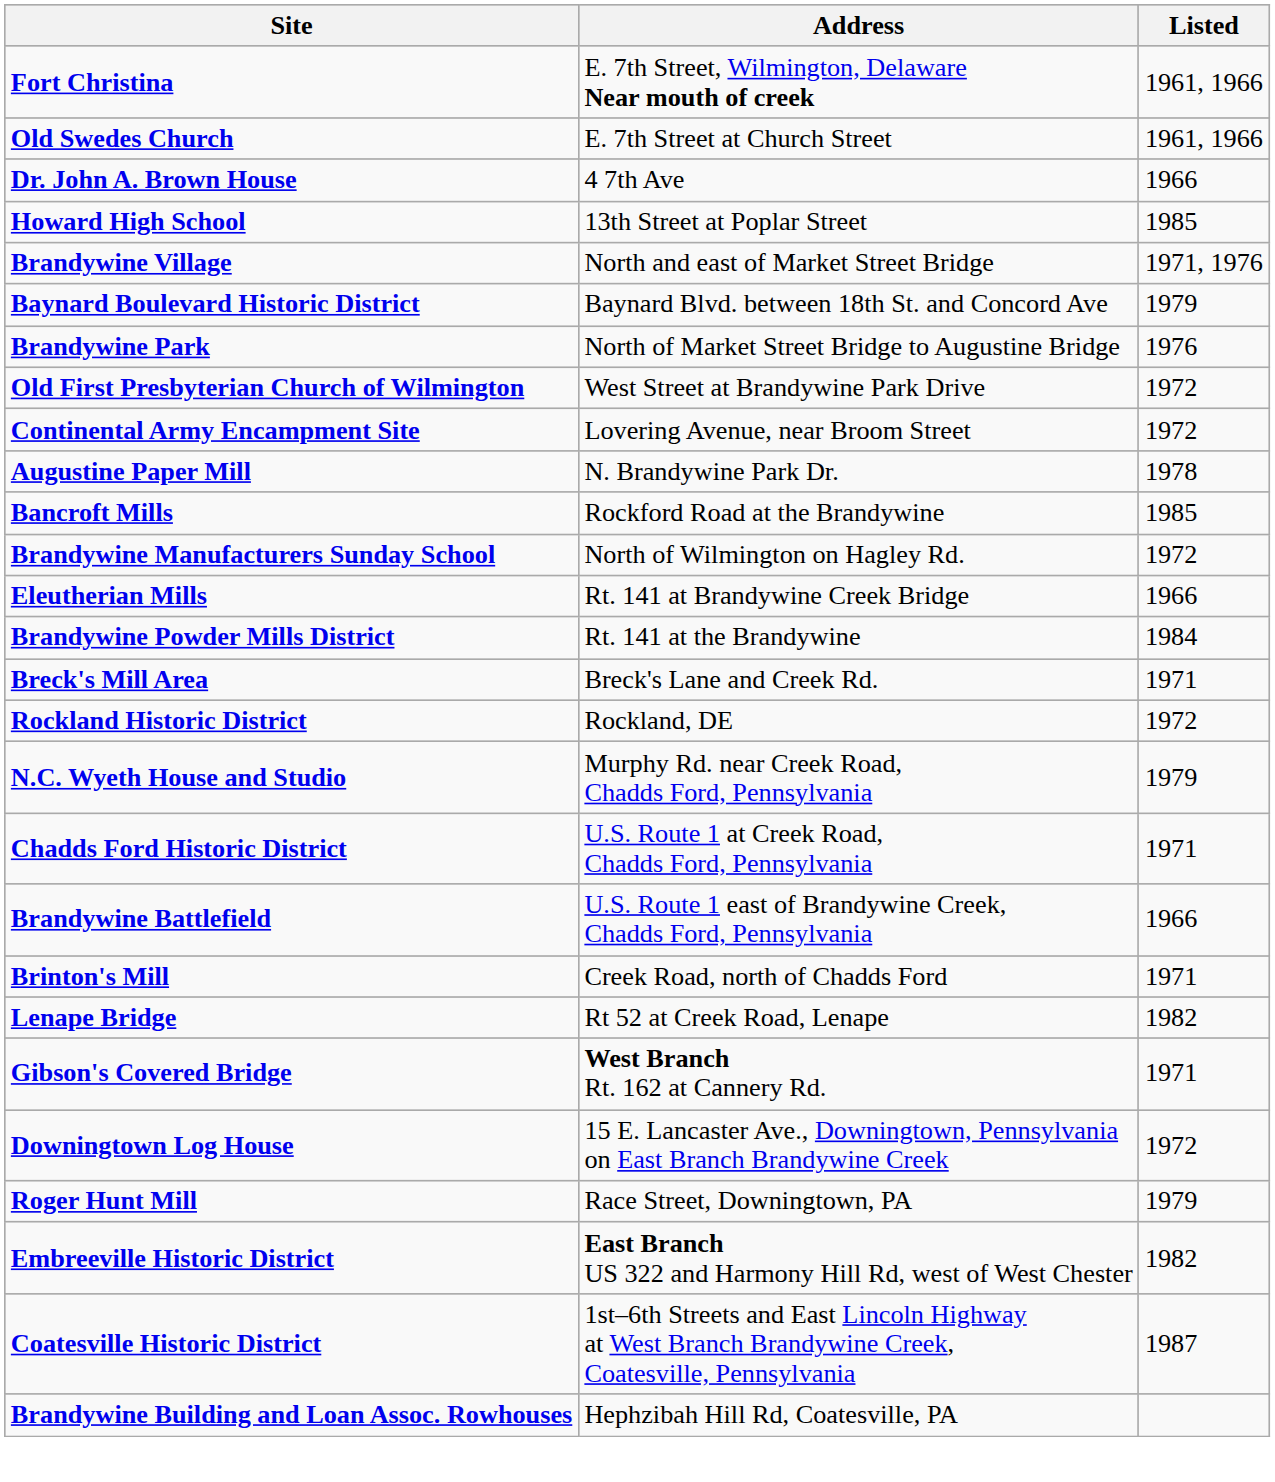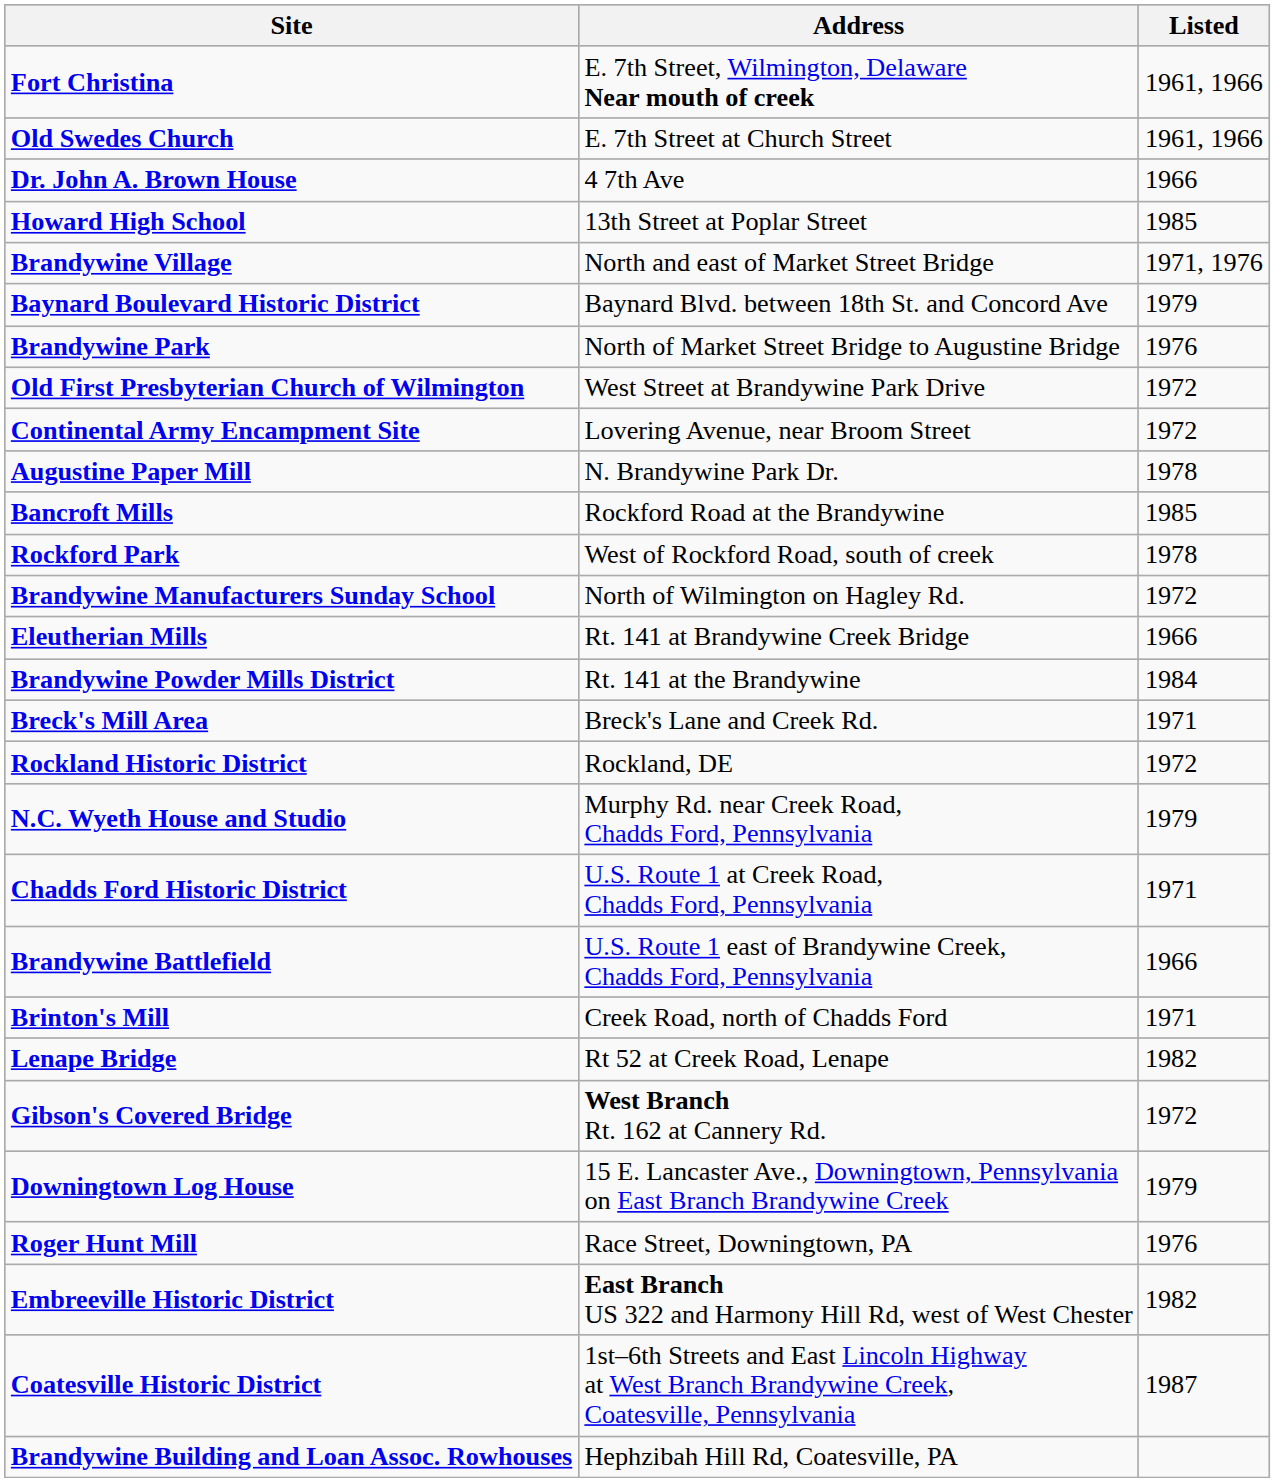+ row: Rockford Park | West of Rockford Road, south of creek | 1978
Gibson's Covered Bridge | Listed: 1971 -> 1972
Downingtown Log House | Listed: 1972 -> 1979
Roger Hunt Mill | Listed: 1979 -> 1976
